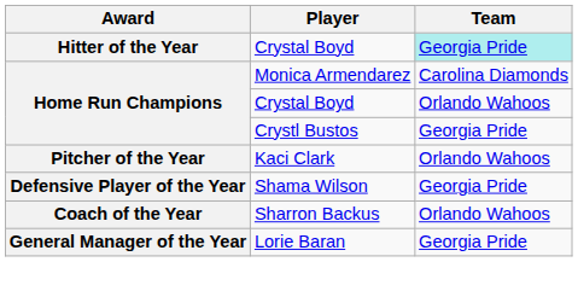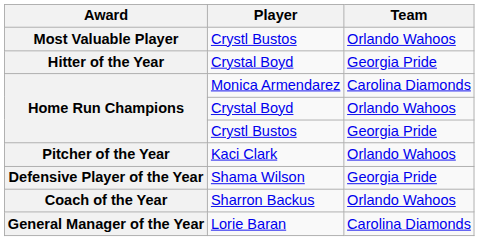+ row: Most Valuable Player | Crystl Bustos | Orlando Wahoos
Hitter of the Year | Team: paleturquoise background -> no background
General Manager of the Year | Team: Georgia Pride -> Carolina Diamonds
